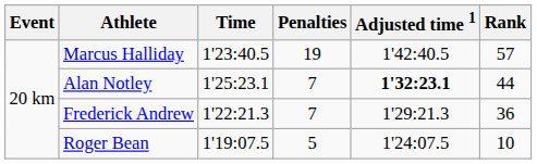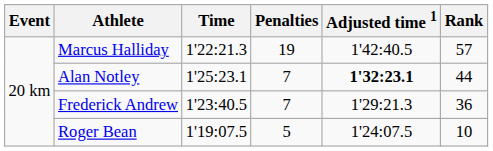Marcus Halliday | Time: 1'23:40.5 -> 1'22:21.3
Frederick Andrew | Time: 1'22:21.3 -> 1'23:40.5
